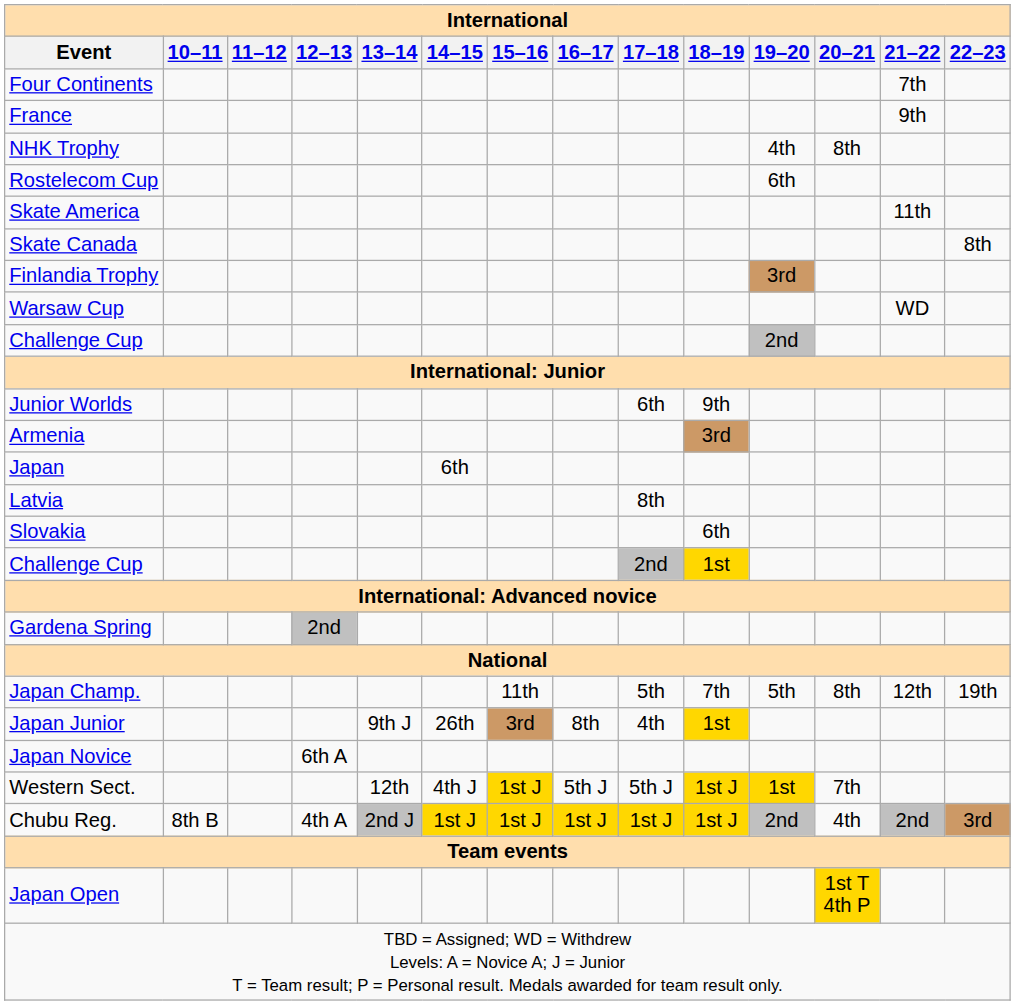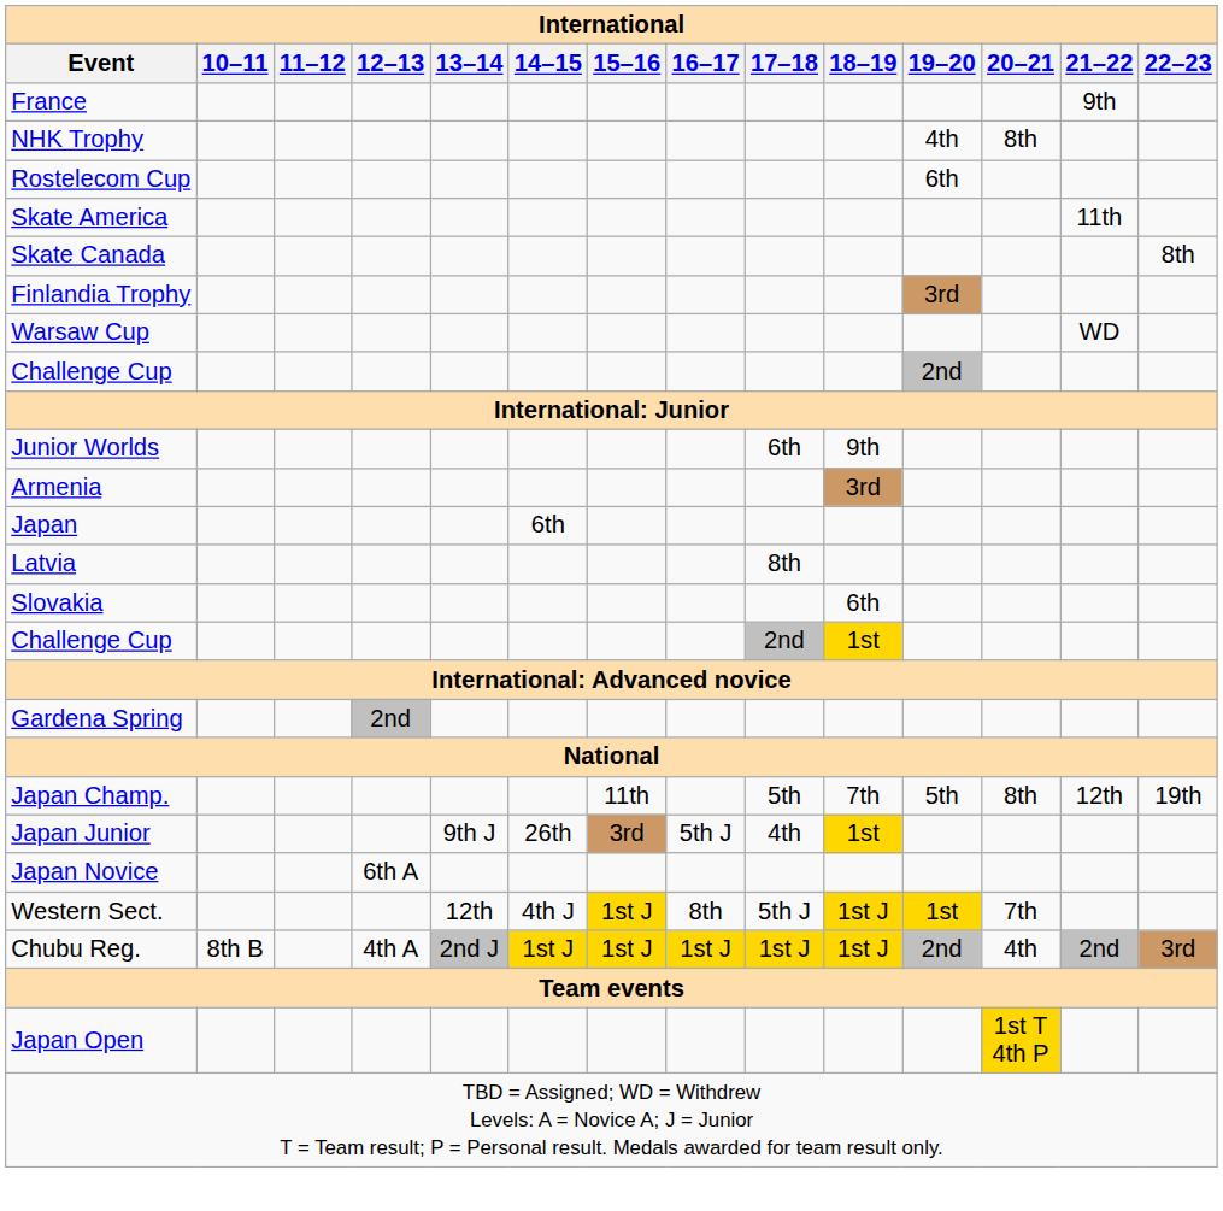- row: Four Continents | 7th
Japan Junior | 16–17: 8th -> 5th J
Western Sect. | 16–17: 5th J -> 8th
